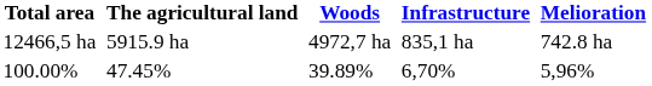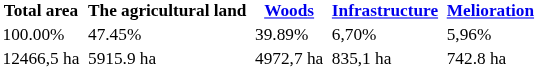rows swapped: 100.00% <-> 12466,5 ha
